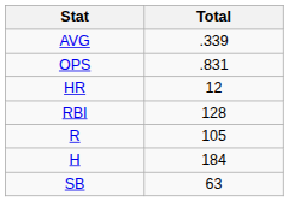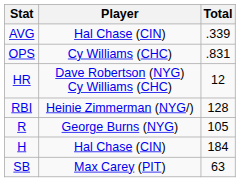+ column: Player | Hal Chase (CIN) | Cy Williams (CHC) | Dave Robertson (NYG) Cy Williams (CHC) | Heinie Zimmerman (NYG/) | George Burns (NYG) | Hal Chase (CIN) | Max Carey (PIT)
